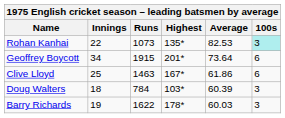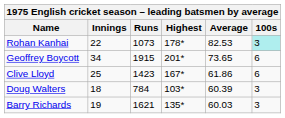Rohan Kanhai | Highest: 135* -> 178*
Geoffrey Boycott | Average: 73.64 -> 73.65
Clive Lloyd | Runs: 1463 -> 1423
Barry Richards | Runs: 1622 -> 1621
Barry Richards | Highest: 178* -> 135*
